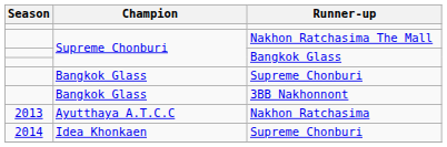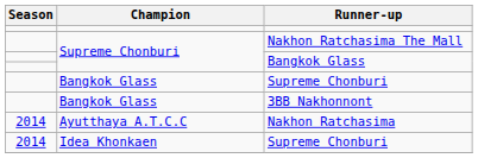Nakhon Ratchasima | Season: 2013 -> 2014
